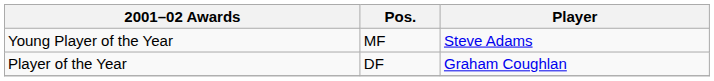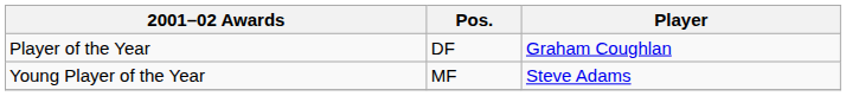rows swapped: Player of the Year <-> Young Player of the Year
